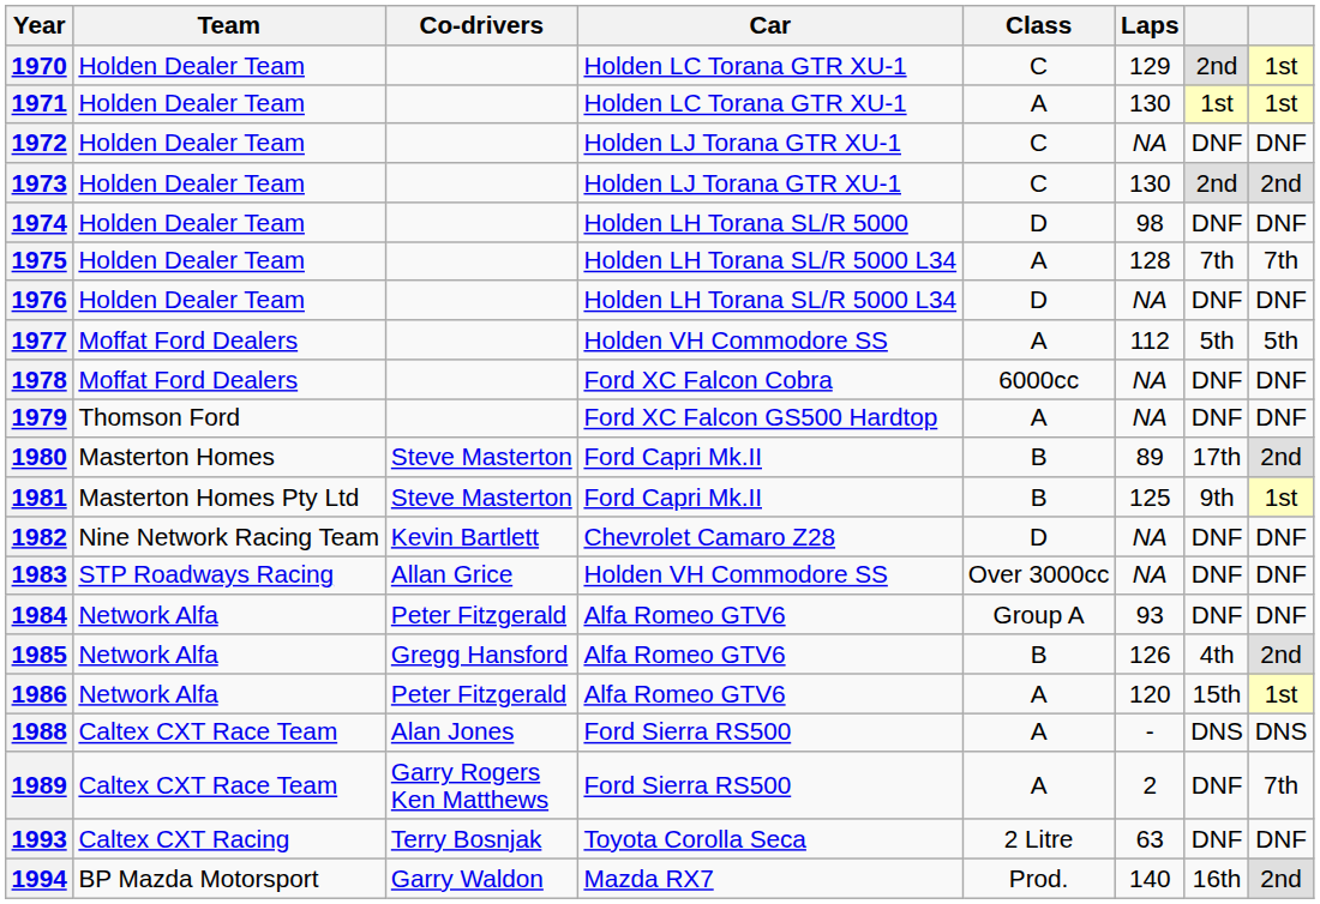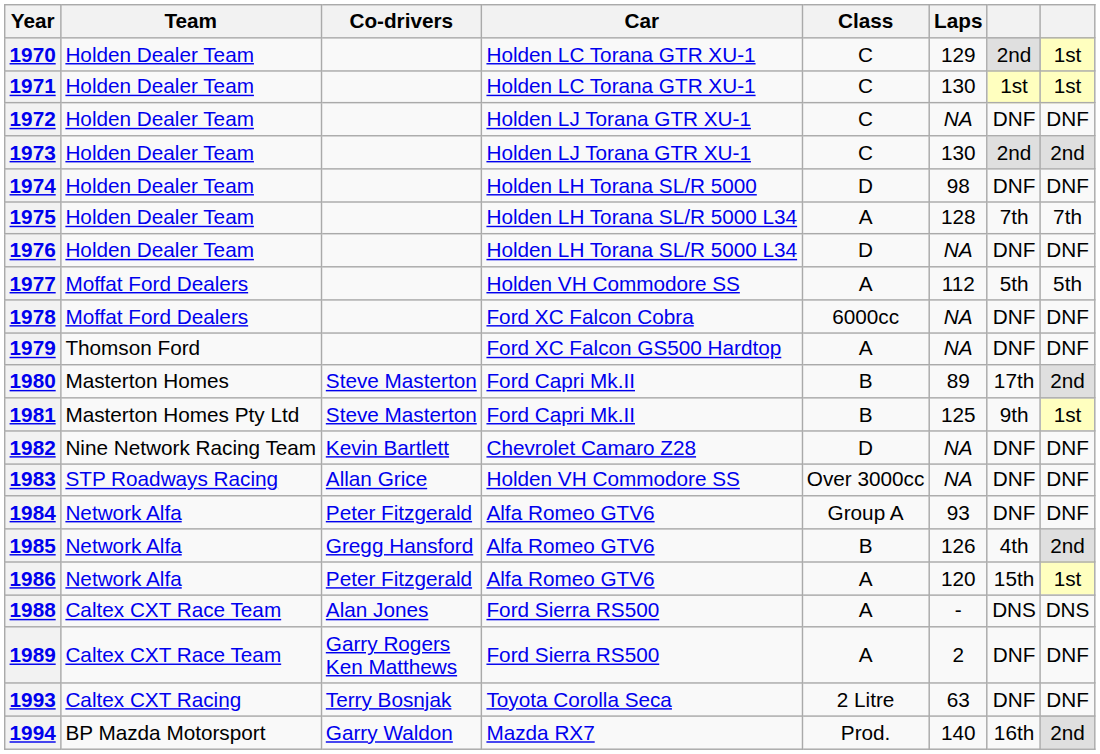1971 | Class: A -> C
1989 | column 8: 7th -> DNF
